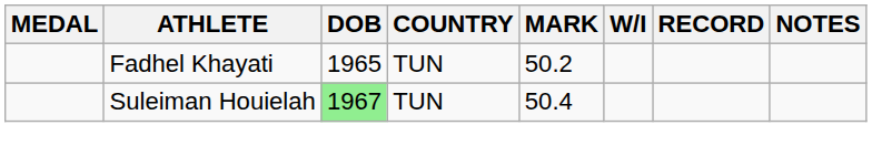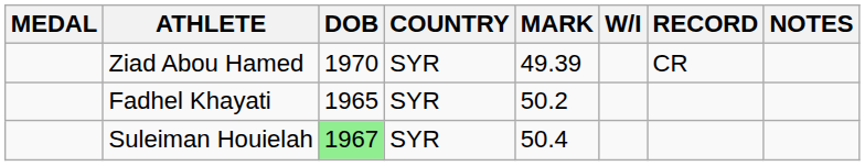+ row: Ziad Abou Hamed | 1970 | SYR | 49.39 | CR
Fadhel Khayati | COUNTRY: TUN -> SYR
Suleiman Houielah | COUNTRY: TUN -> SYR
